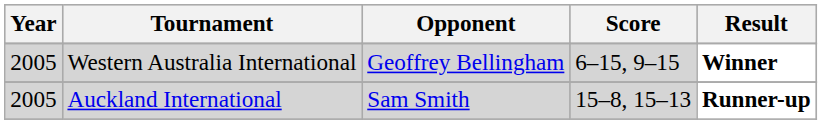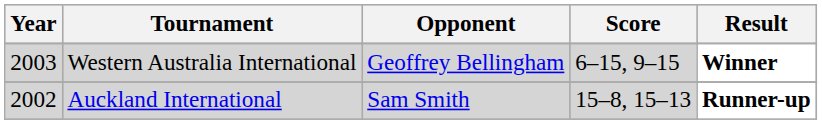Western Australia International | Year: 2005 -> 2003
Auckland International | Year: 2005 -> 2002
